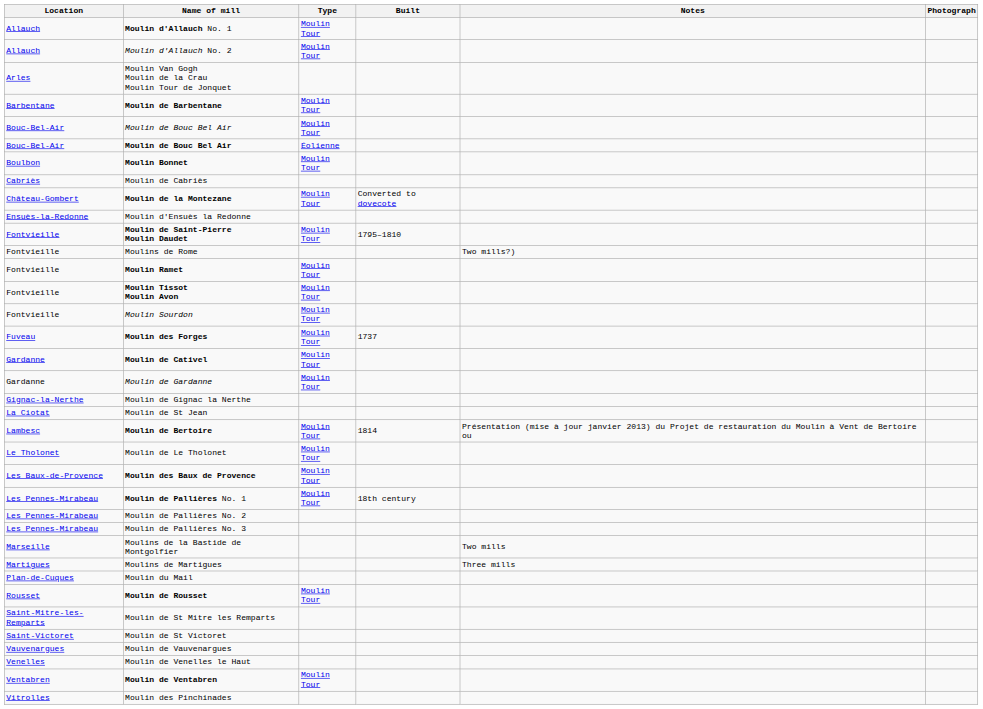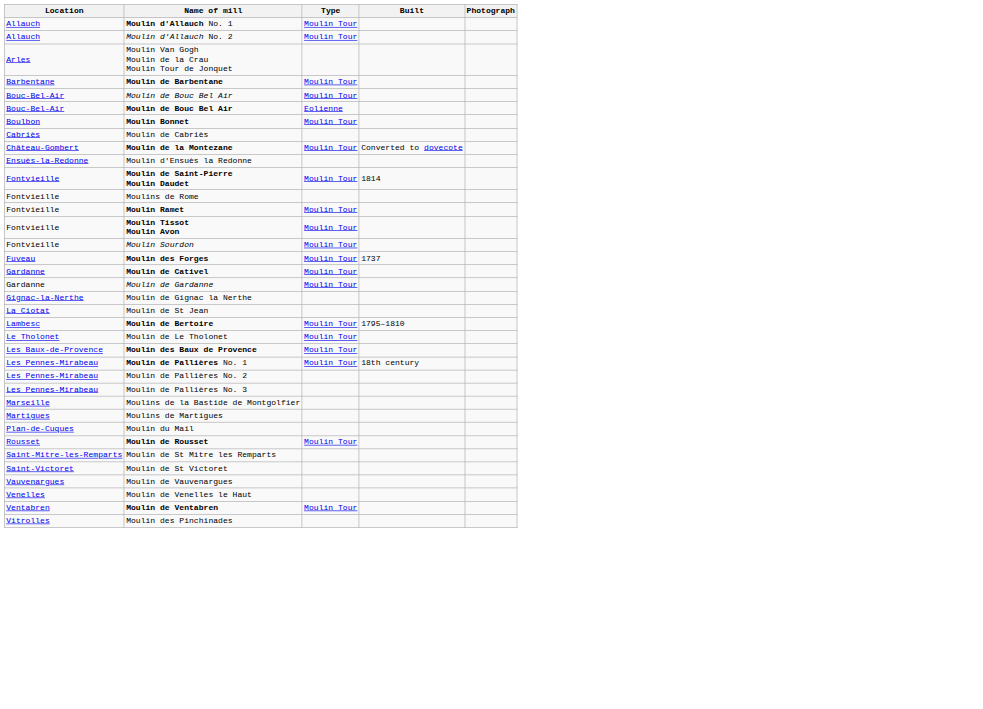- column: Notes | Two mills?) | Présentation (mise à jour janvier 2013) du Projet de restauration du Moulin à Vent de Bertoire ou | Two mills | Three mills
Moulin de Saint-Pierre Moulin Daudet | Built: 1795–1810 -> 1814
Moulin de Bertoire | Built: 1814 -> 1795–1810
